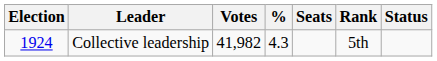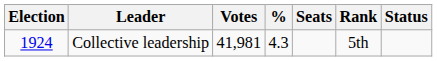Collective leadership | Votes: 41,982 -> 41,981
